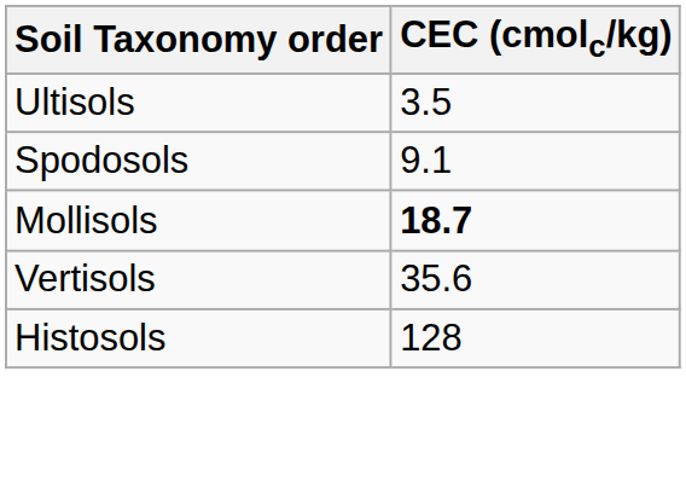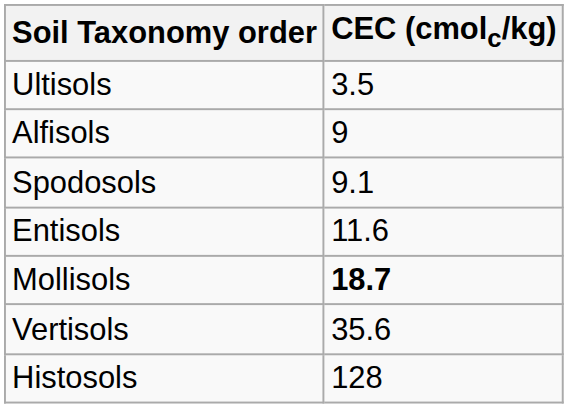+ row: Alfisols | 9
+ row: Entisols | 11.6
